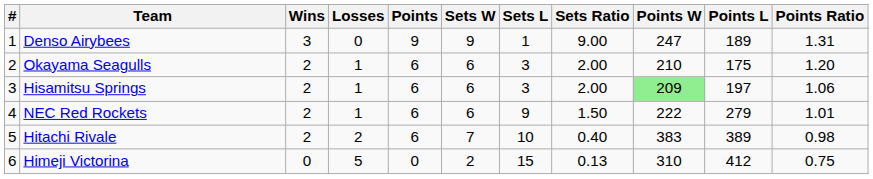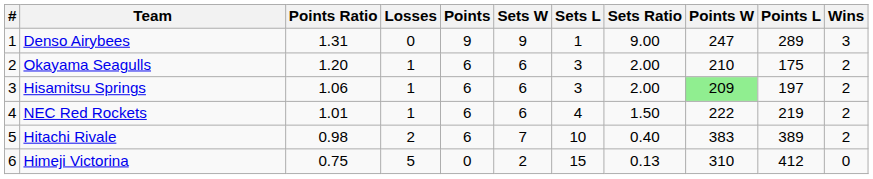columns swapped: Wins <-> Points Ratio
Denso Airybees | Points L: 189 -> 289
NEC Red Rockets | Sets L: 9 -> 4
NEC Red Rockets | Points L: 279 -> 219
